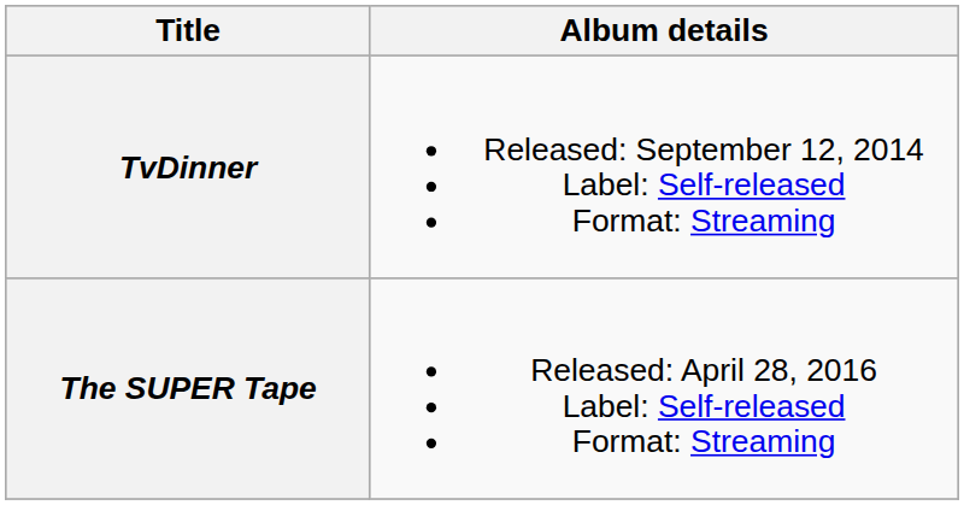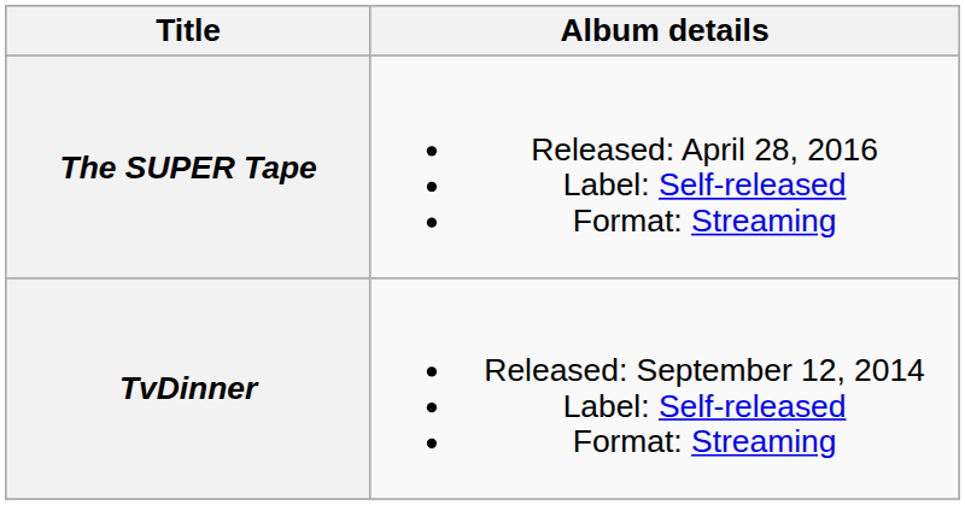rows swapped: TvDinner <-> The SUPER Tape
